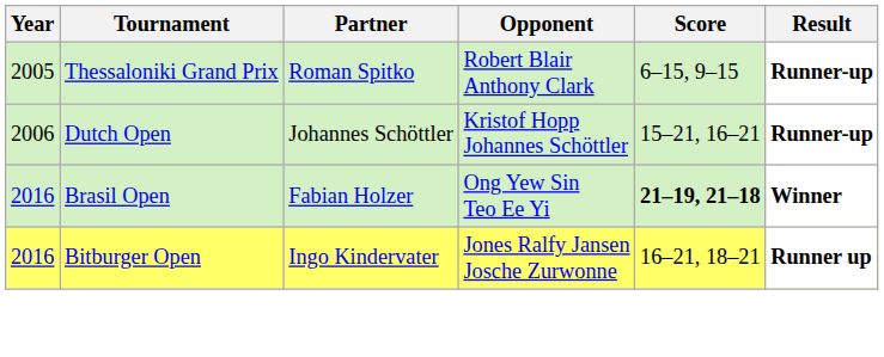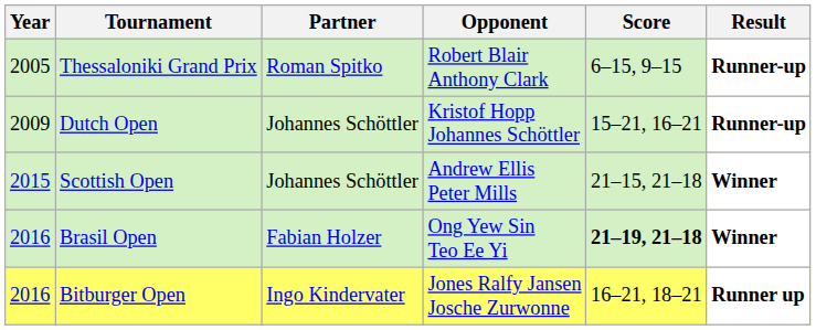Dutch Open | Year: 2006 -> 2009
+ row: 2015 | Scottish Open | Johannes Schöttler | Andrew Ellis Peter Mills | 21–15, 21–18 | Winner
